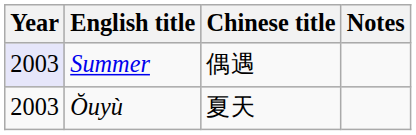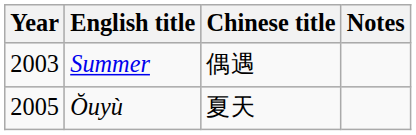Summer | Year: lavender background -> no background
Ŏuyù | Year: 2003 -> 2005
